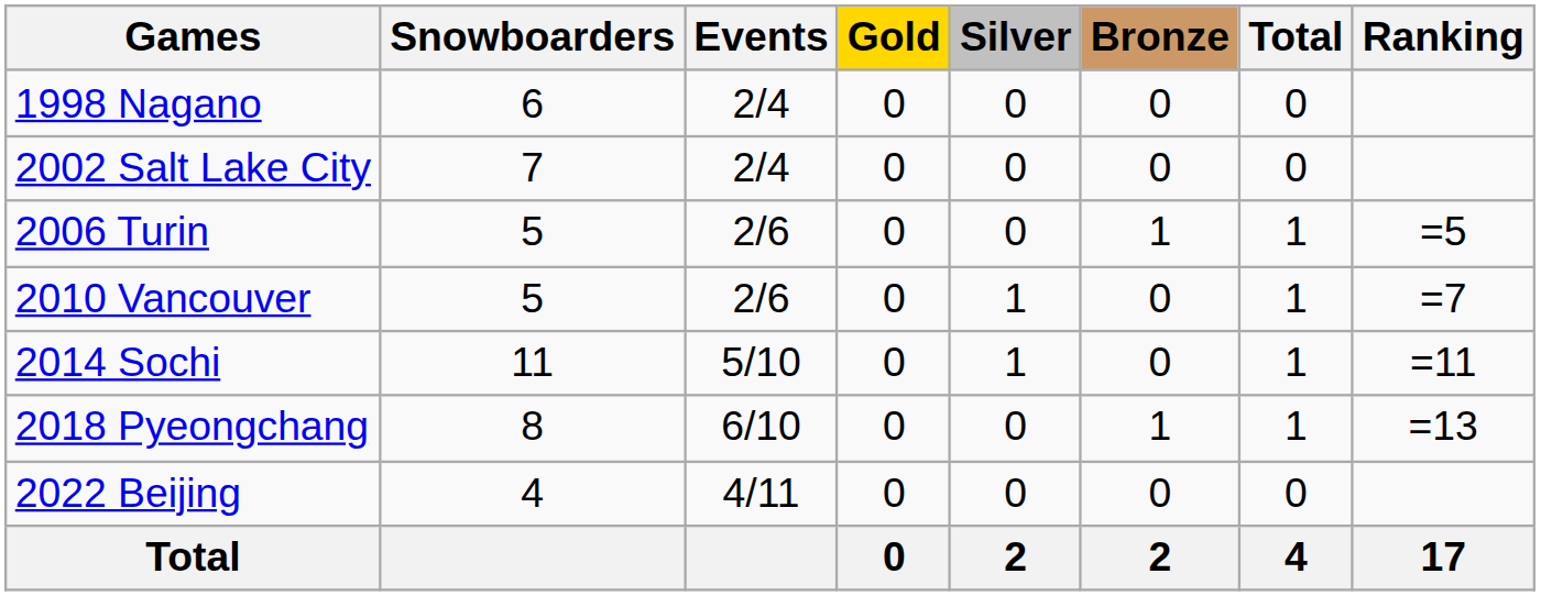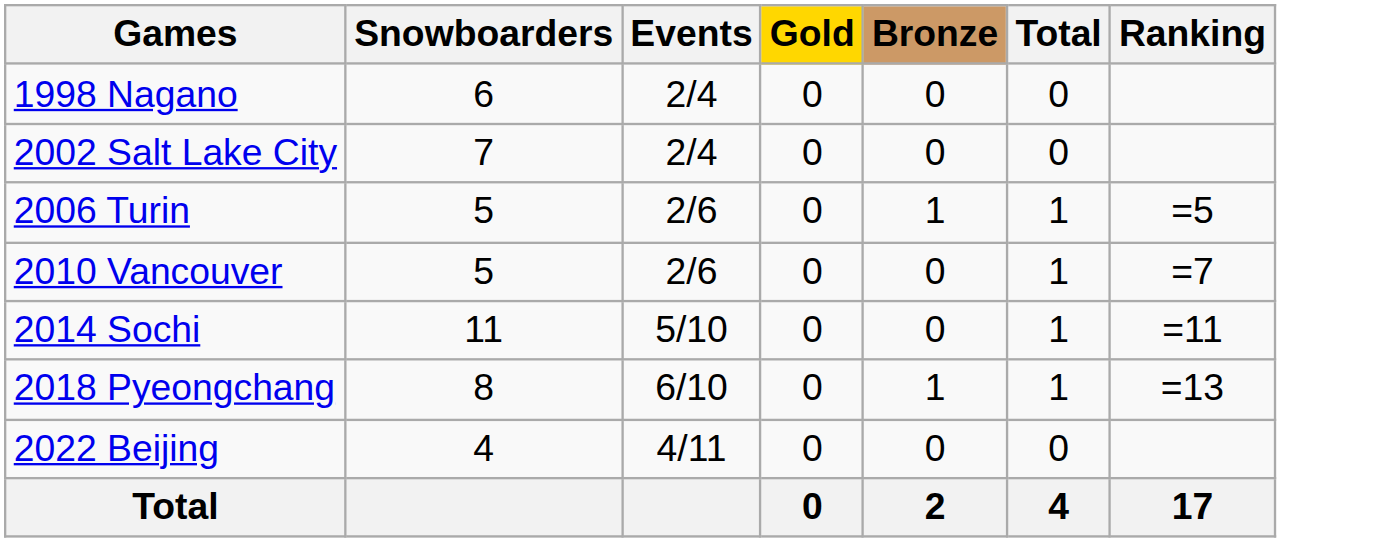- column: Silver | 0 | 0 | 0 | 1 | 1 | 0 | 0 | 2
